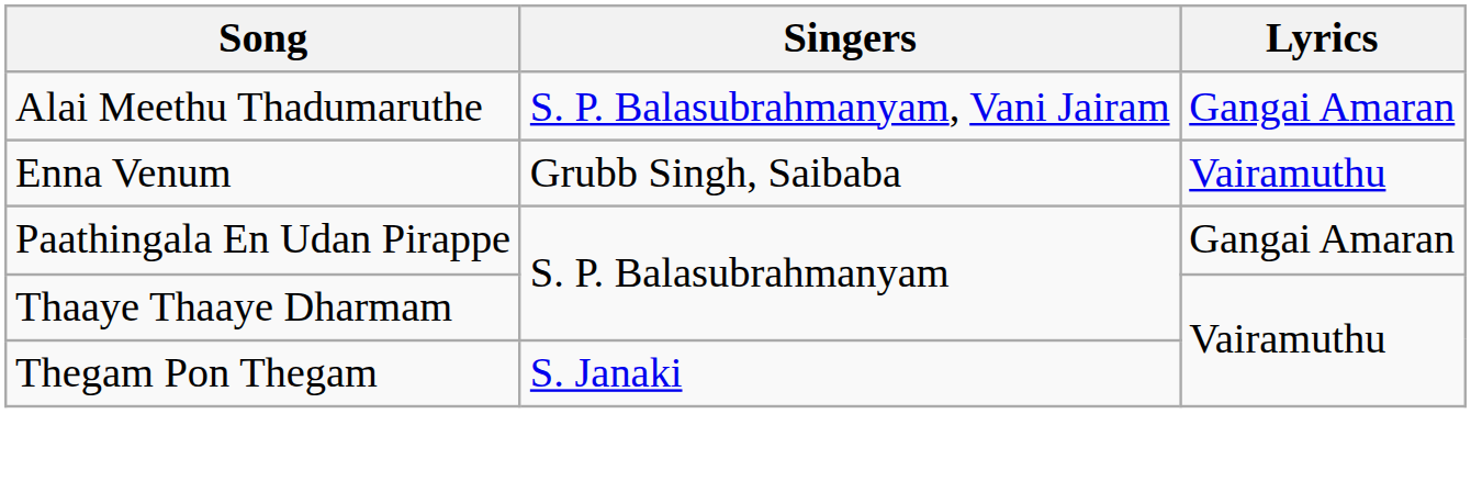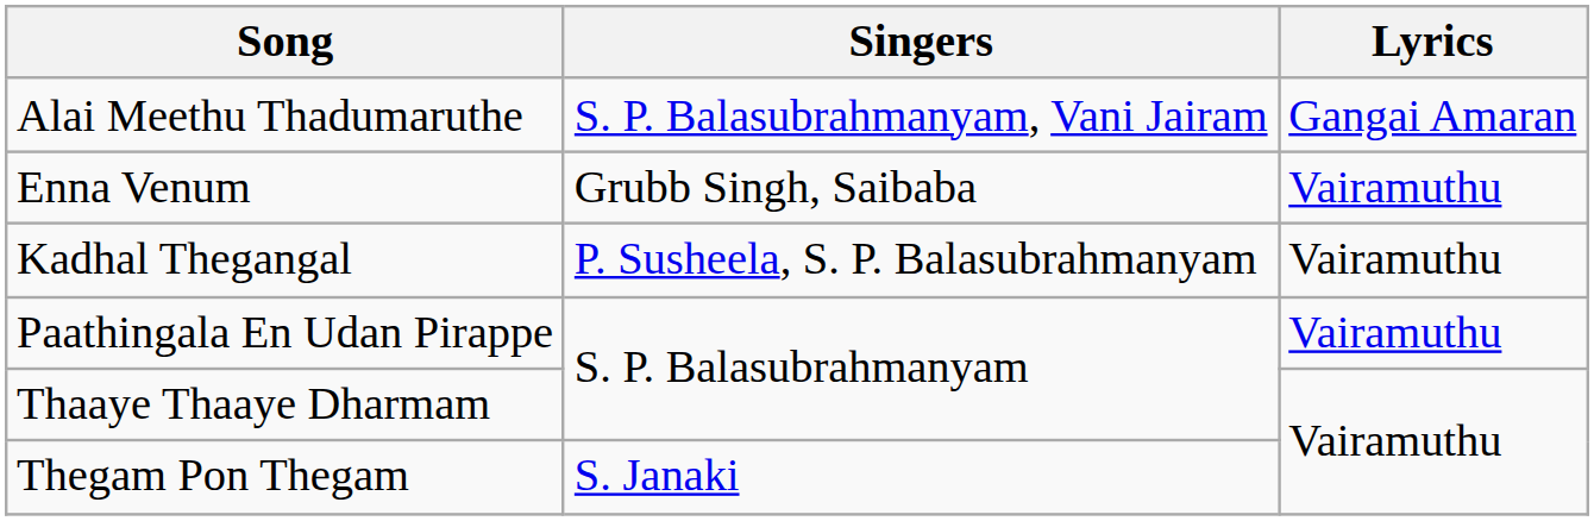+ row: Kadhal Thegangal | P. Susheela, S. P. Balasubrahmanyam | Vairamuthu
Paathingala En Udan Pirappe | Lyrics: Gangai Amaran -> Vairamuthu
